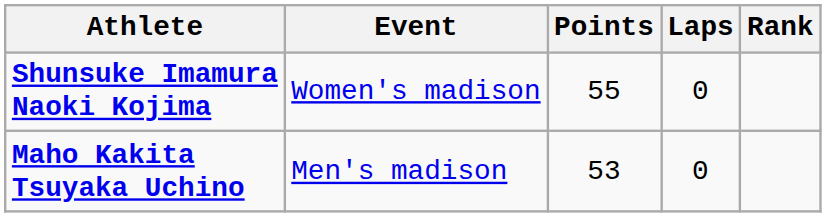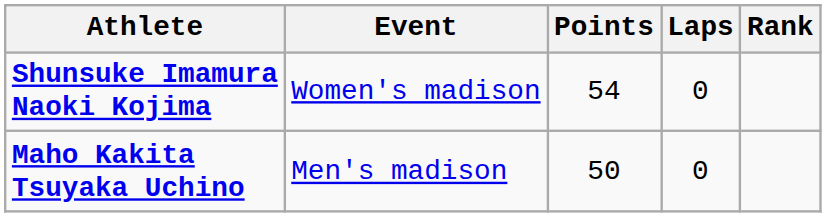Shunsuke Imamura Naoki Kojima | Points: 55 -> 54
Maho Kakita Tsuyaka Uchino | Points: 53 -> 50
